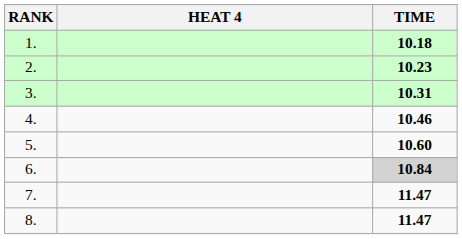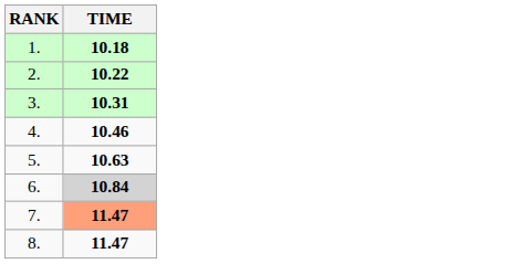- column: HEAT 4
2. | TIME: 10.23 -> 10.22
5. | TIME: 10.60 -> 10.63
7. | TIME: no background -> lightsalmon background
